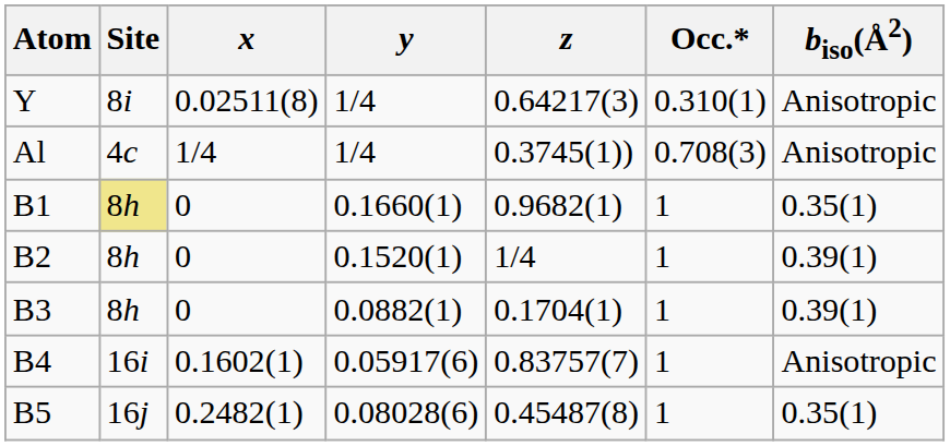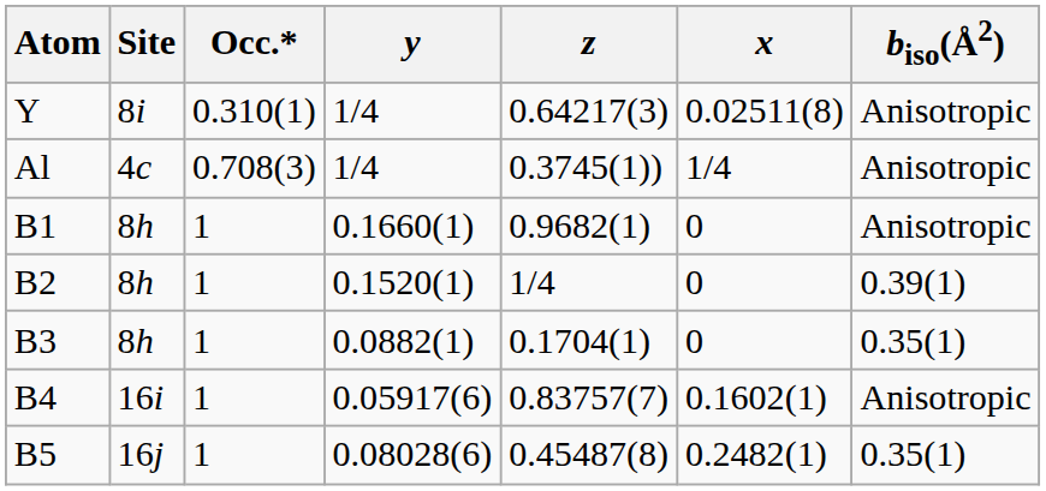columns swapped: x <-> Occ.*
B1 | Site: khaki background -> no background
B1 | biso(Å2): 0.35(1) -> Anisotropic
B3 | biso(Å2): 0.39(1) -> 0.35(1)
